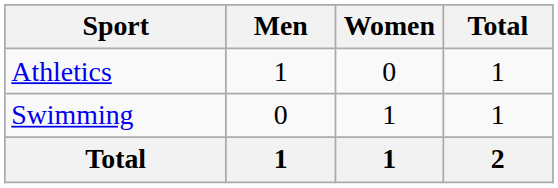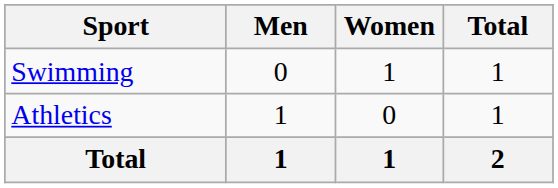rows swapped: Athletics <-> Swimming
